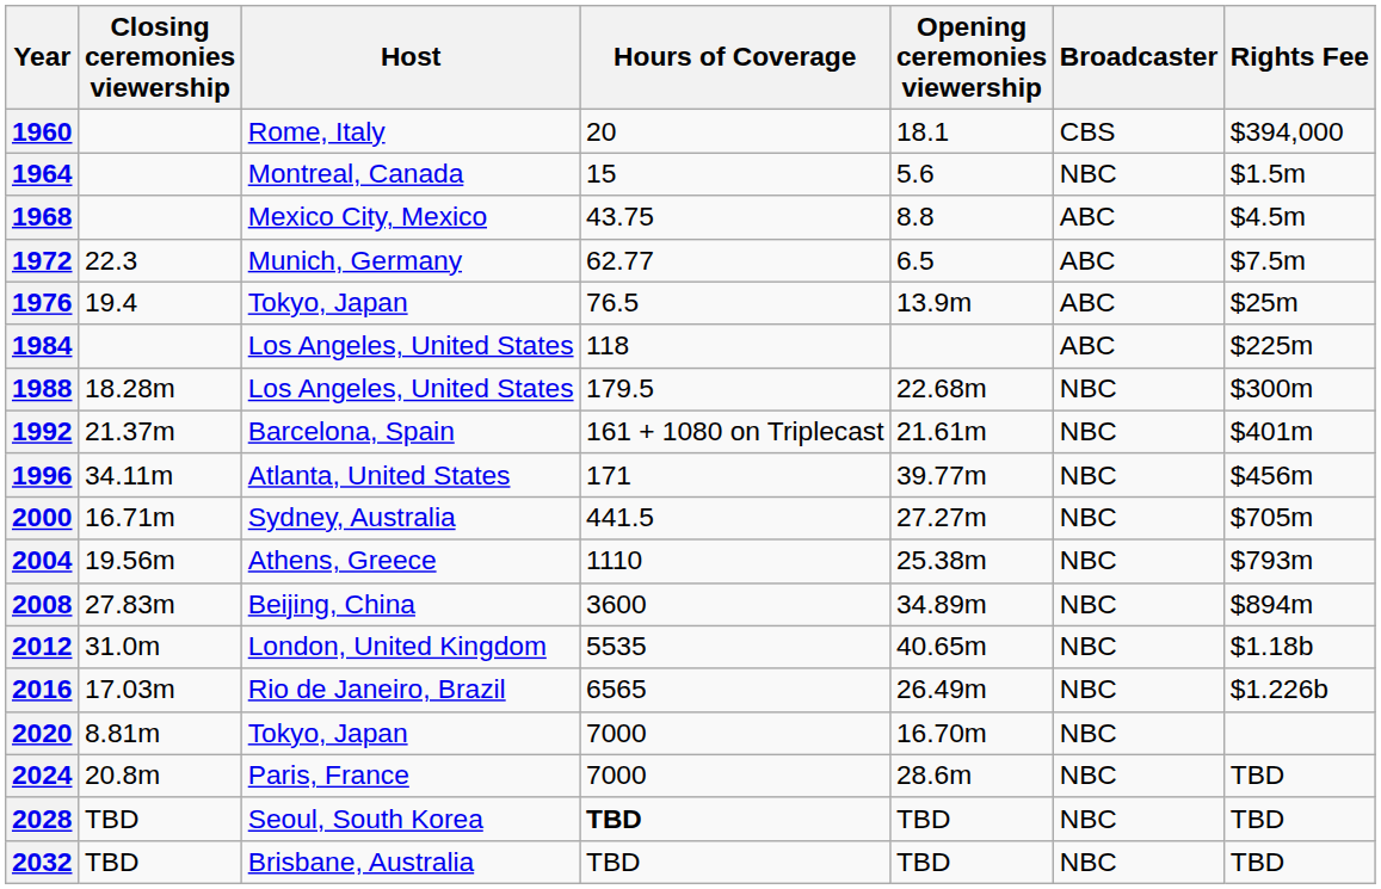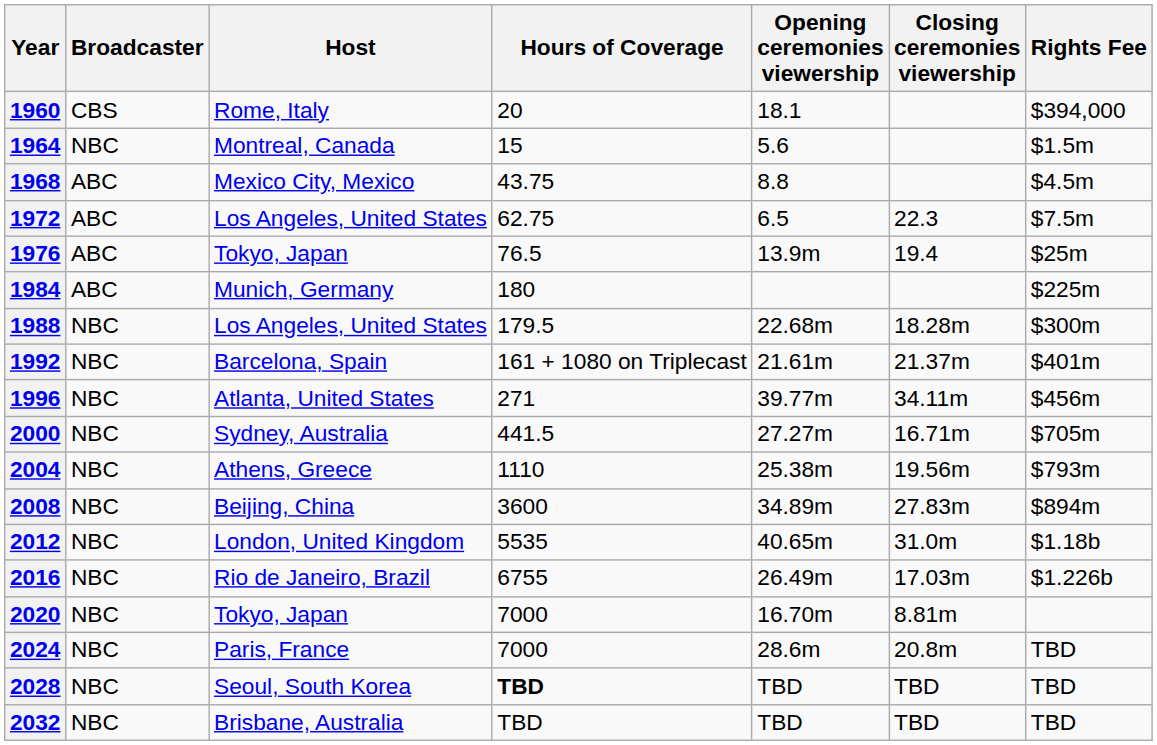columns swapped: Broadcaster <-> Closing ceremonies viewership
1972 | Host: Munich, Germany -> Los Angeles, United States
1972 | Hours of Coverage: 62.77 -> 62.75
1984 | Host: Los Angeles, United States -> Munich, Germany
1984 | Hours of Coverage: 118 -> 180
1996 | Hours of Coverage: 171 -> 271
2016 | Hours of Coverage: 6565 -> 6755
